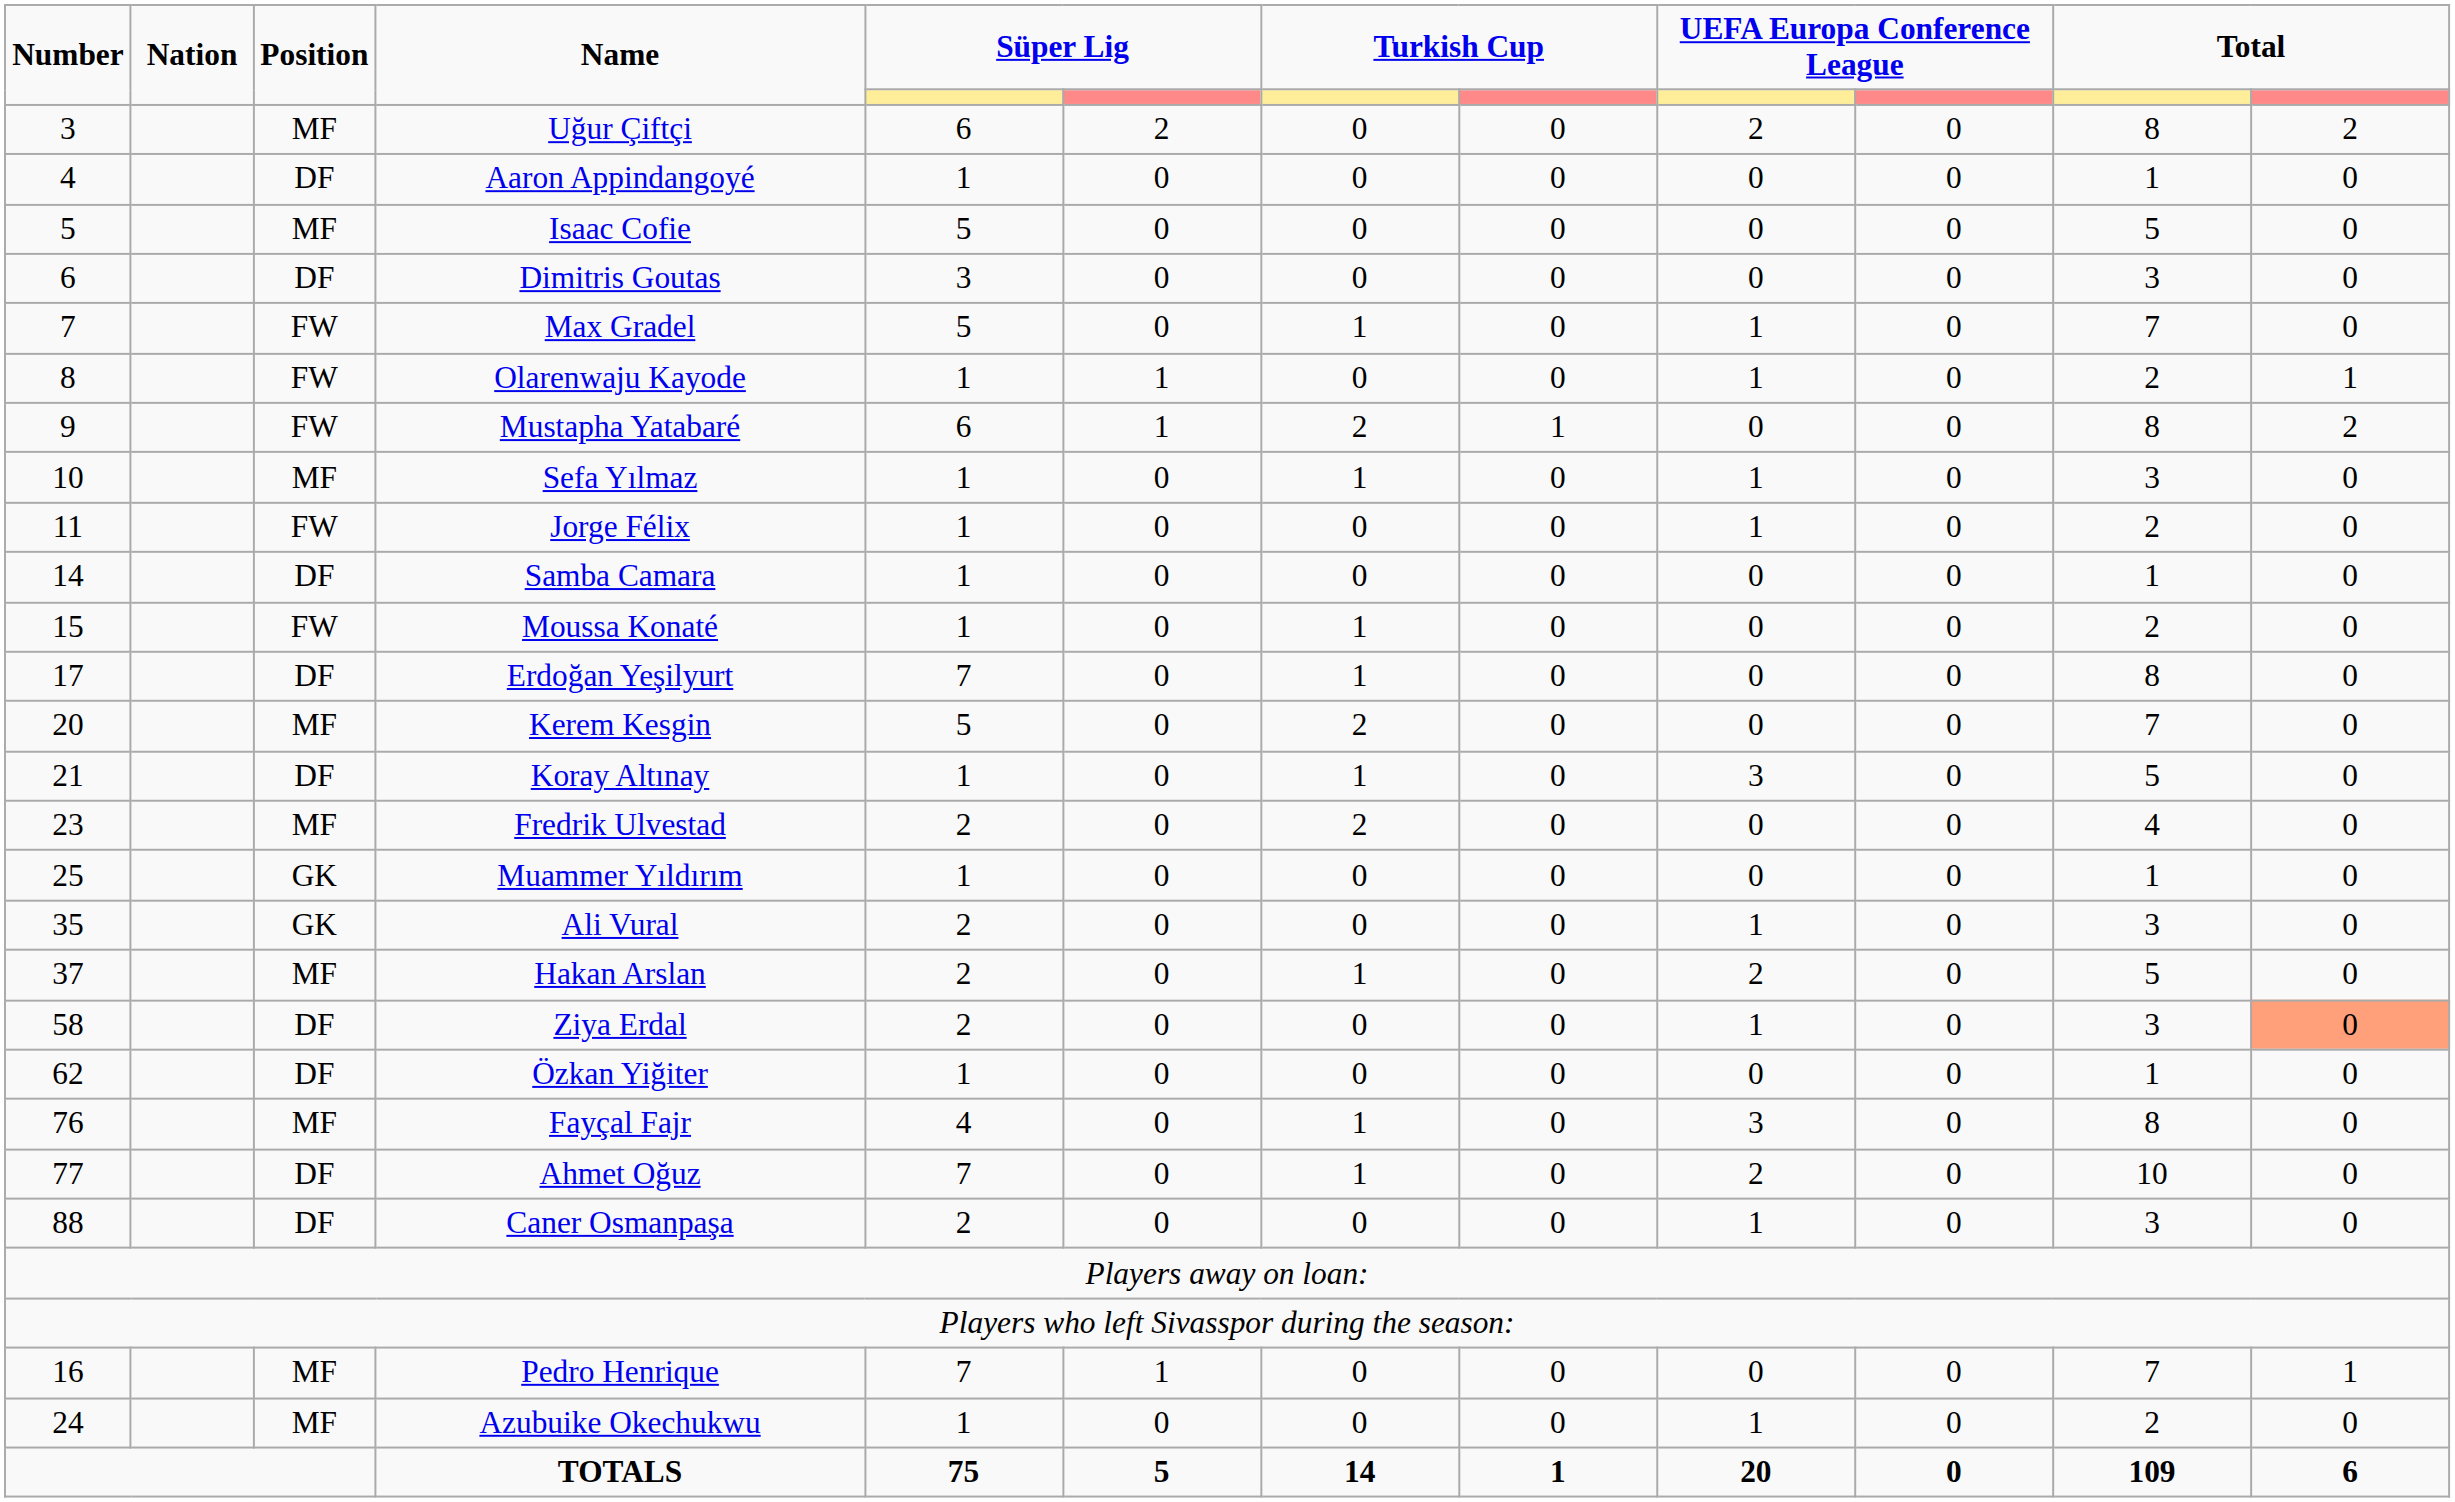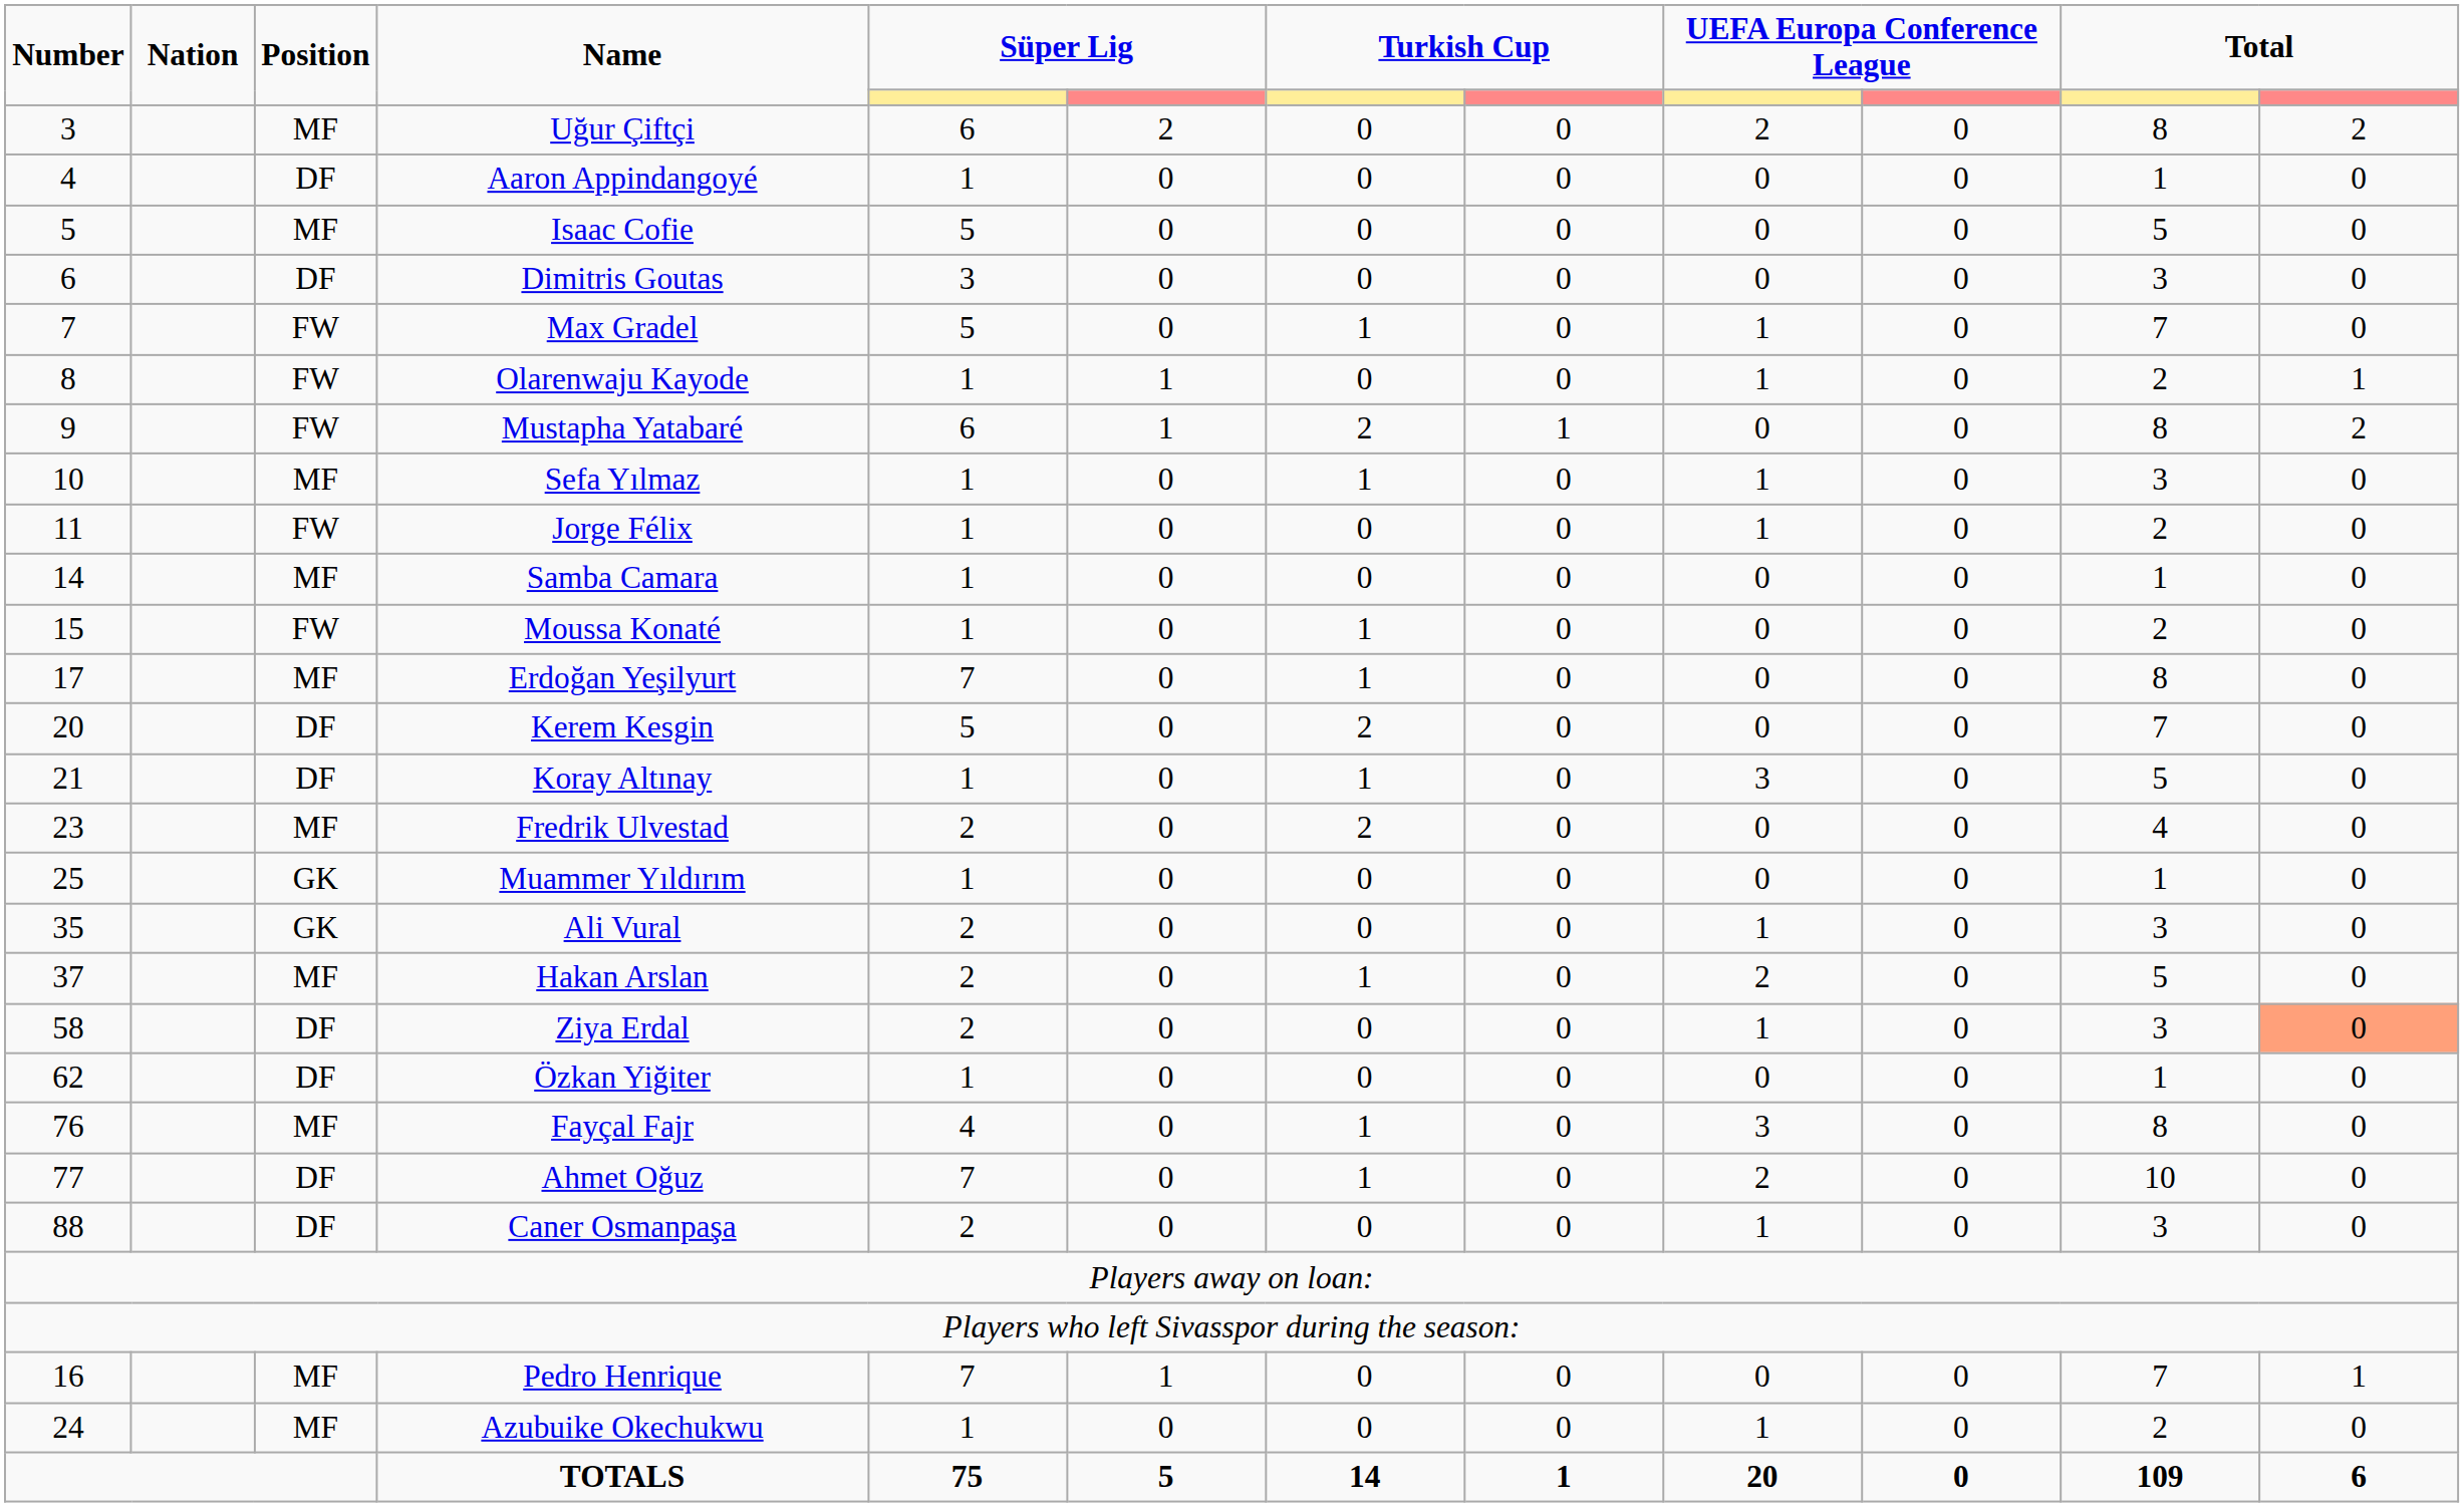Samba Camara | Position: DF -> MF
Erdoğan Yeşilyurt | Position: DF -> MF
Kerem Kesgin | Position: MF -> DF
